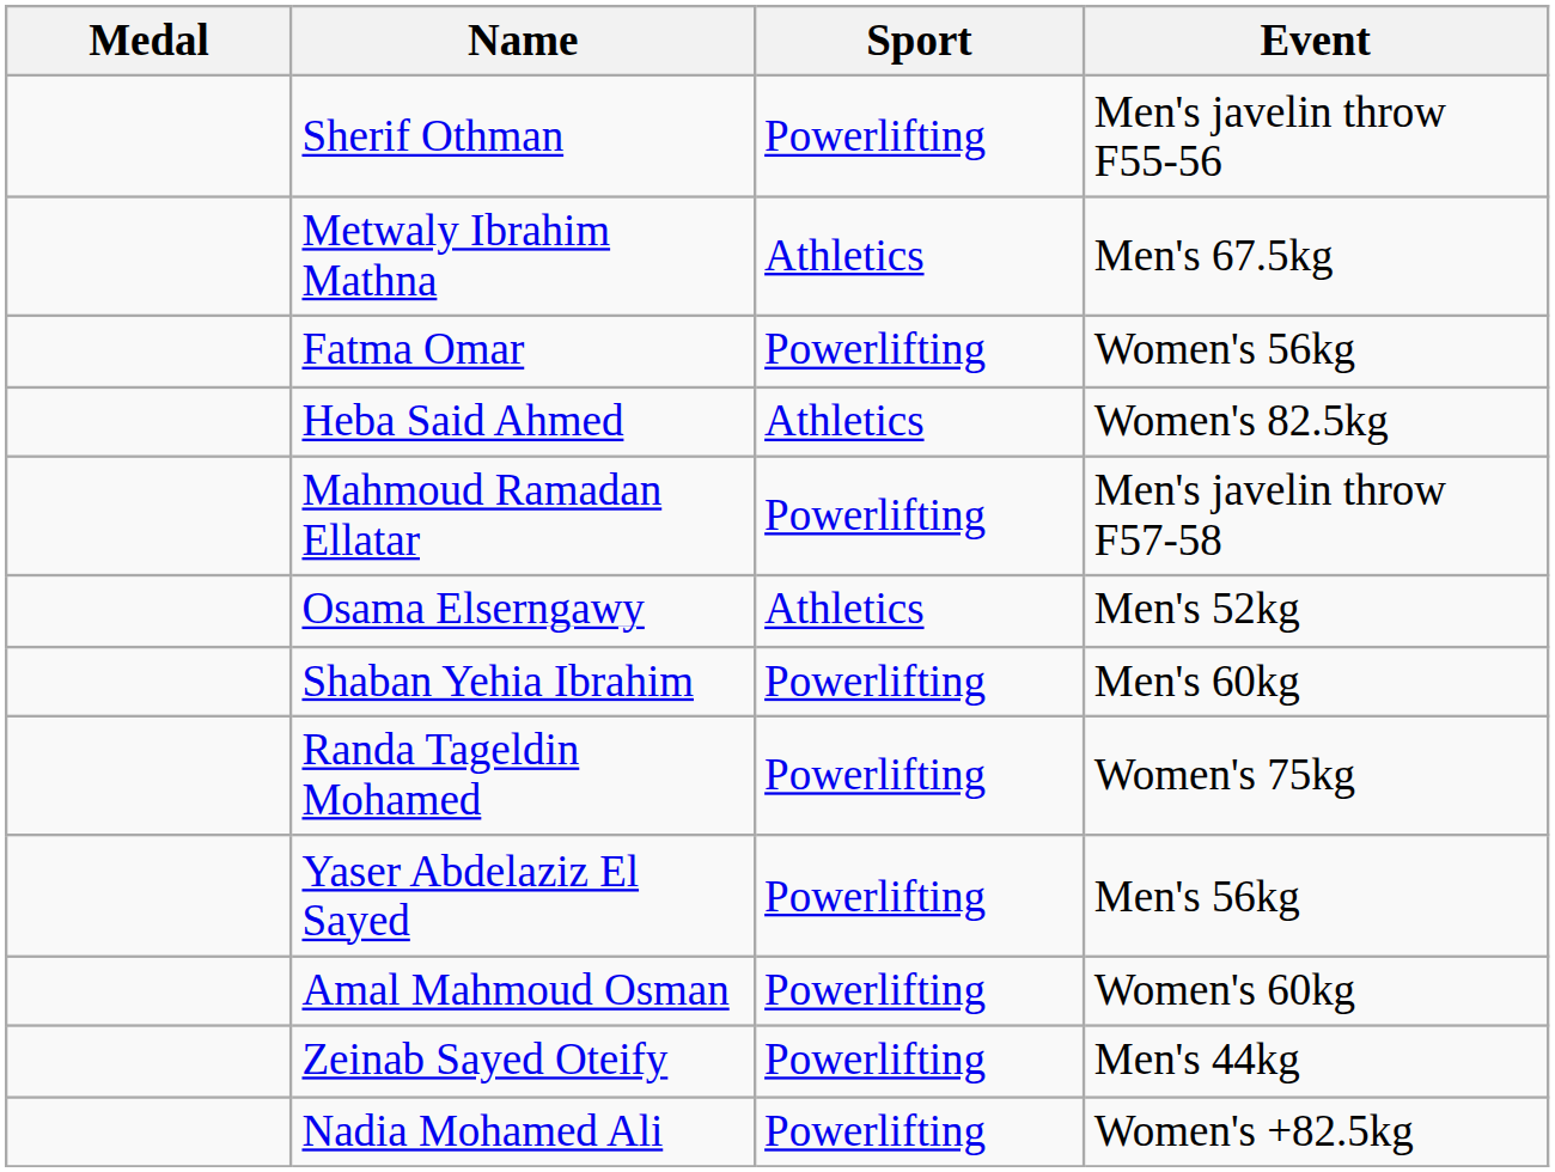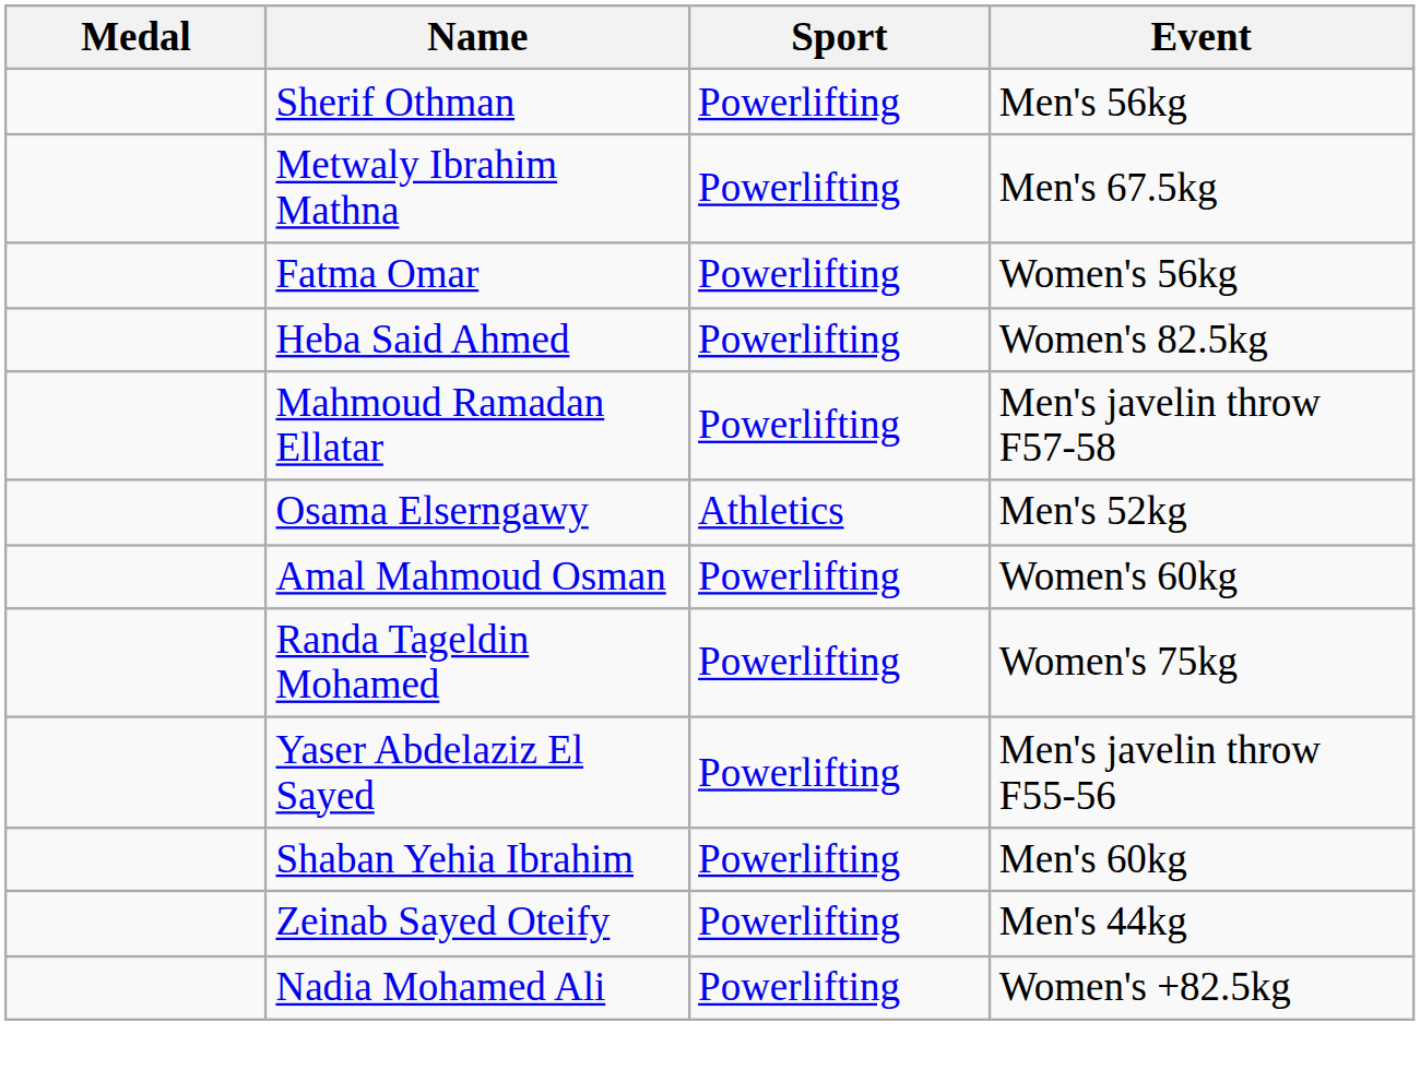Sherif Othman | Event: Men's javelin throw F55-56 -> Men's 56kg
Metwaly Ibrahim Mathna | Sport: Athletics -> Powerlifting
Heba Said Ahmed | Sport: Athletics -> Powerlifting
rows swapped: Amal Mahmoud Osman <-> Shaban Yehia Ibrahim
Yaser Abdelaziz El Sayed | Event: Men's 56kg -> Men's javelin throw F55-56
